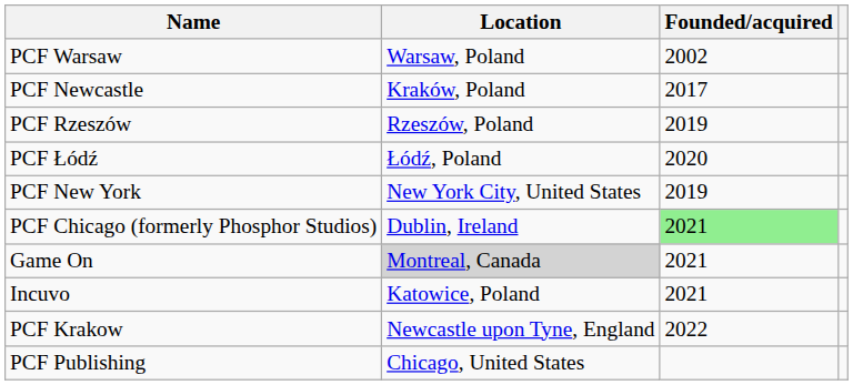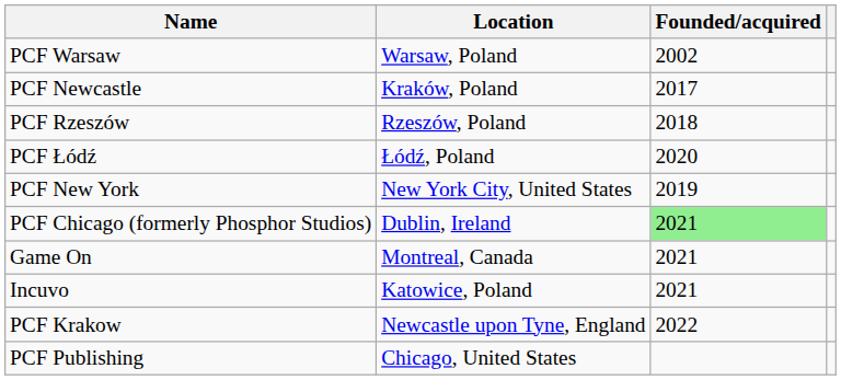PCF Rzeszów | Founded/acquired: 2019 -> 2018
Game On | Location: lightgrey background -> no background
